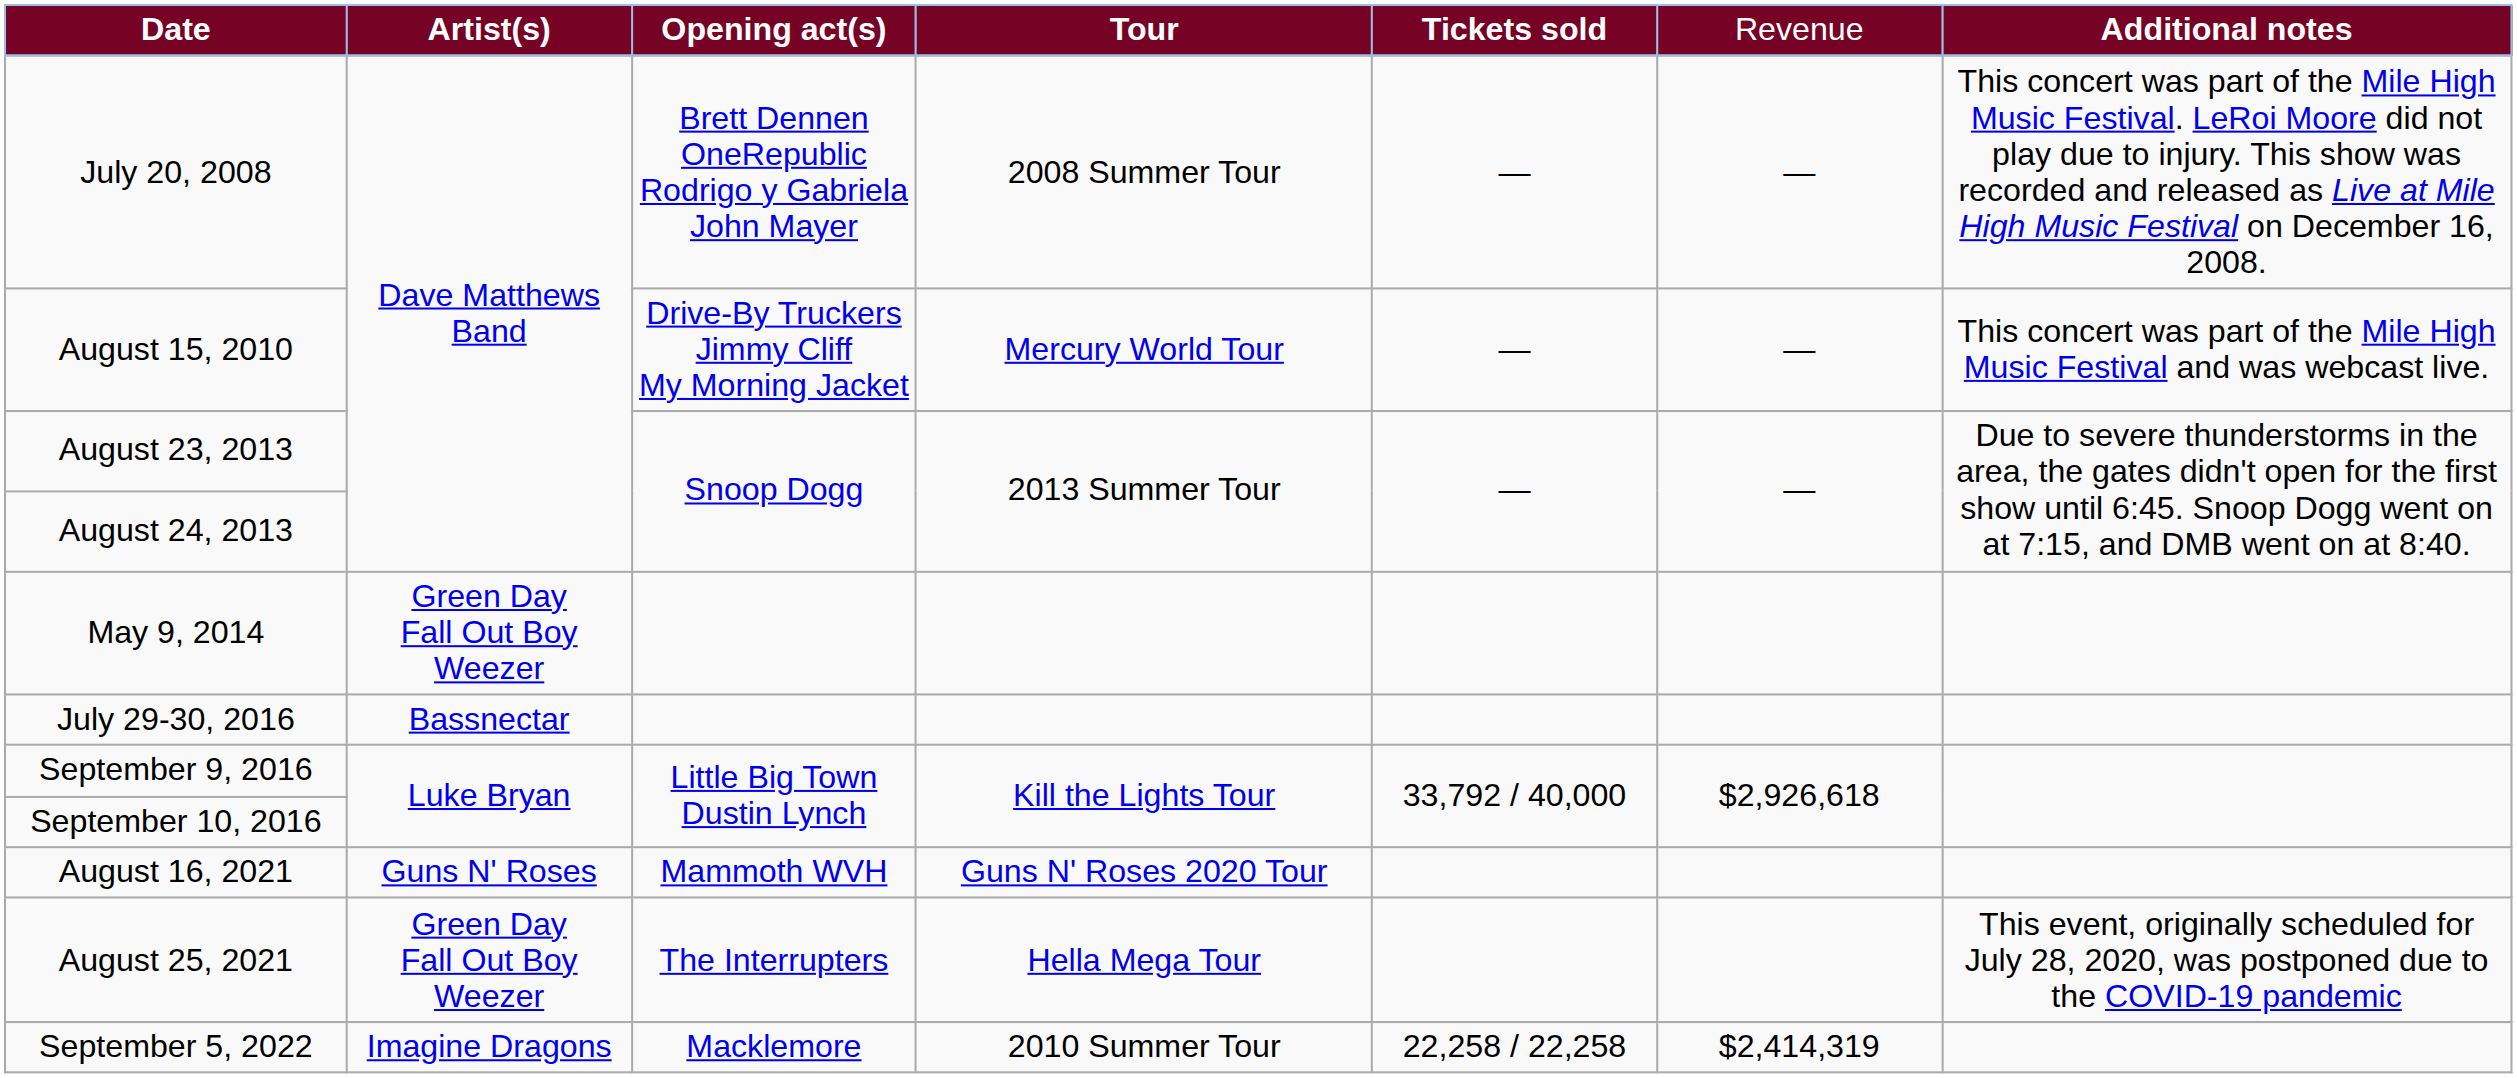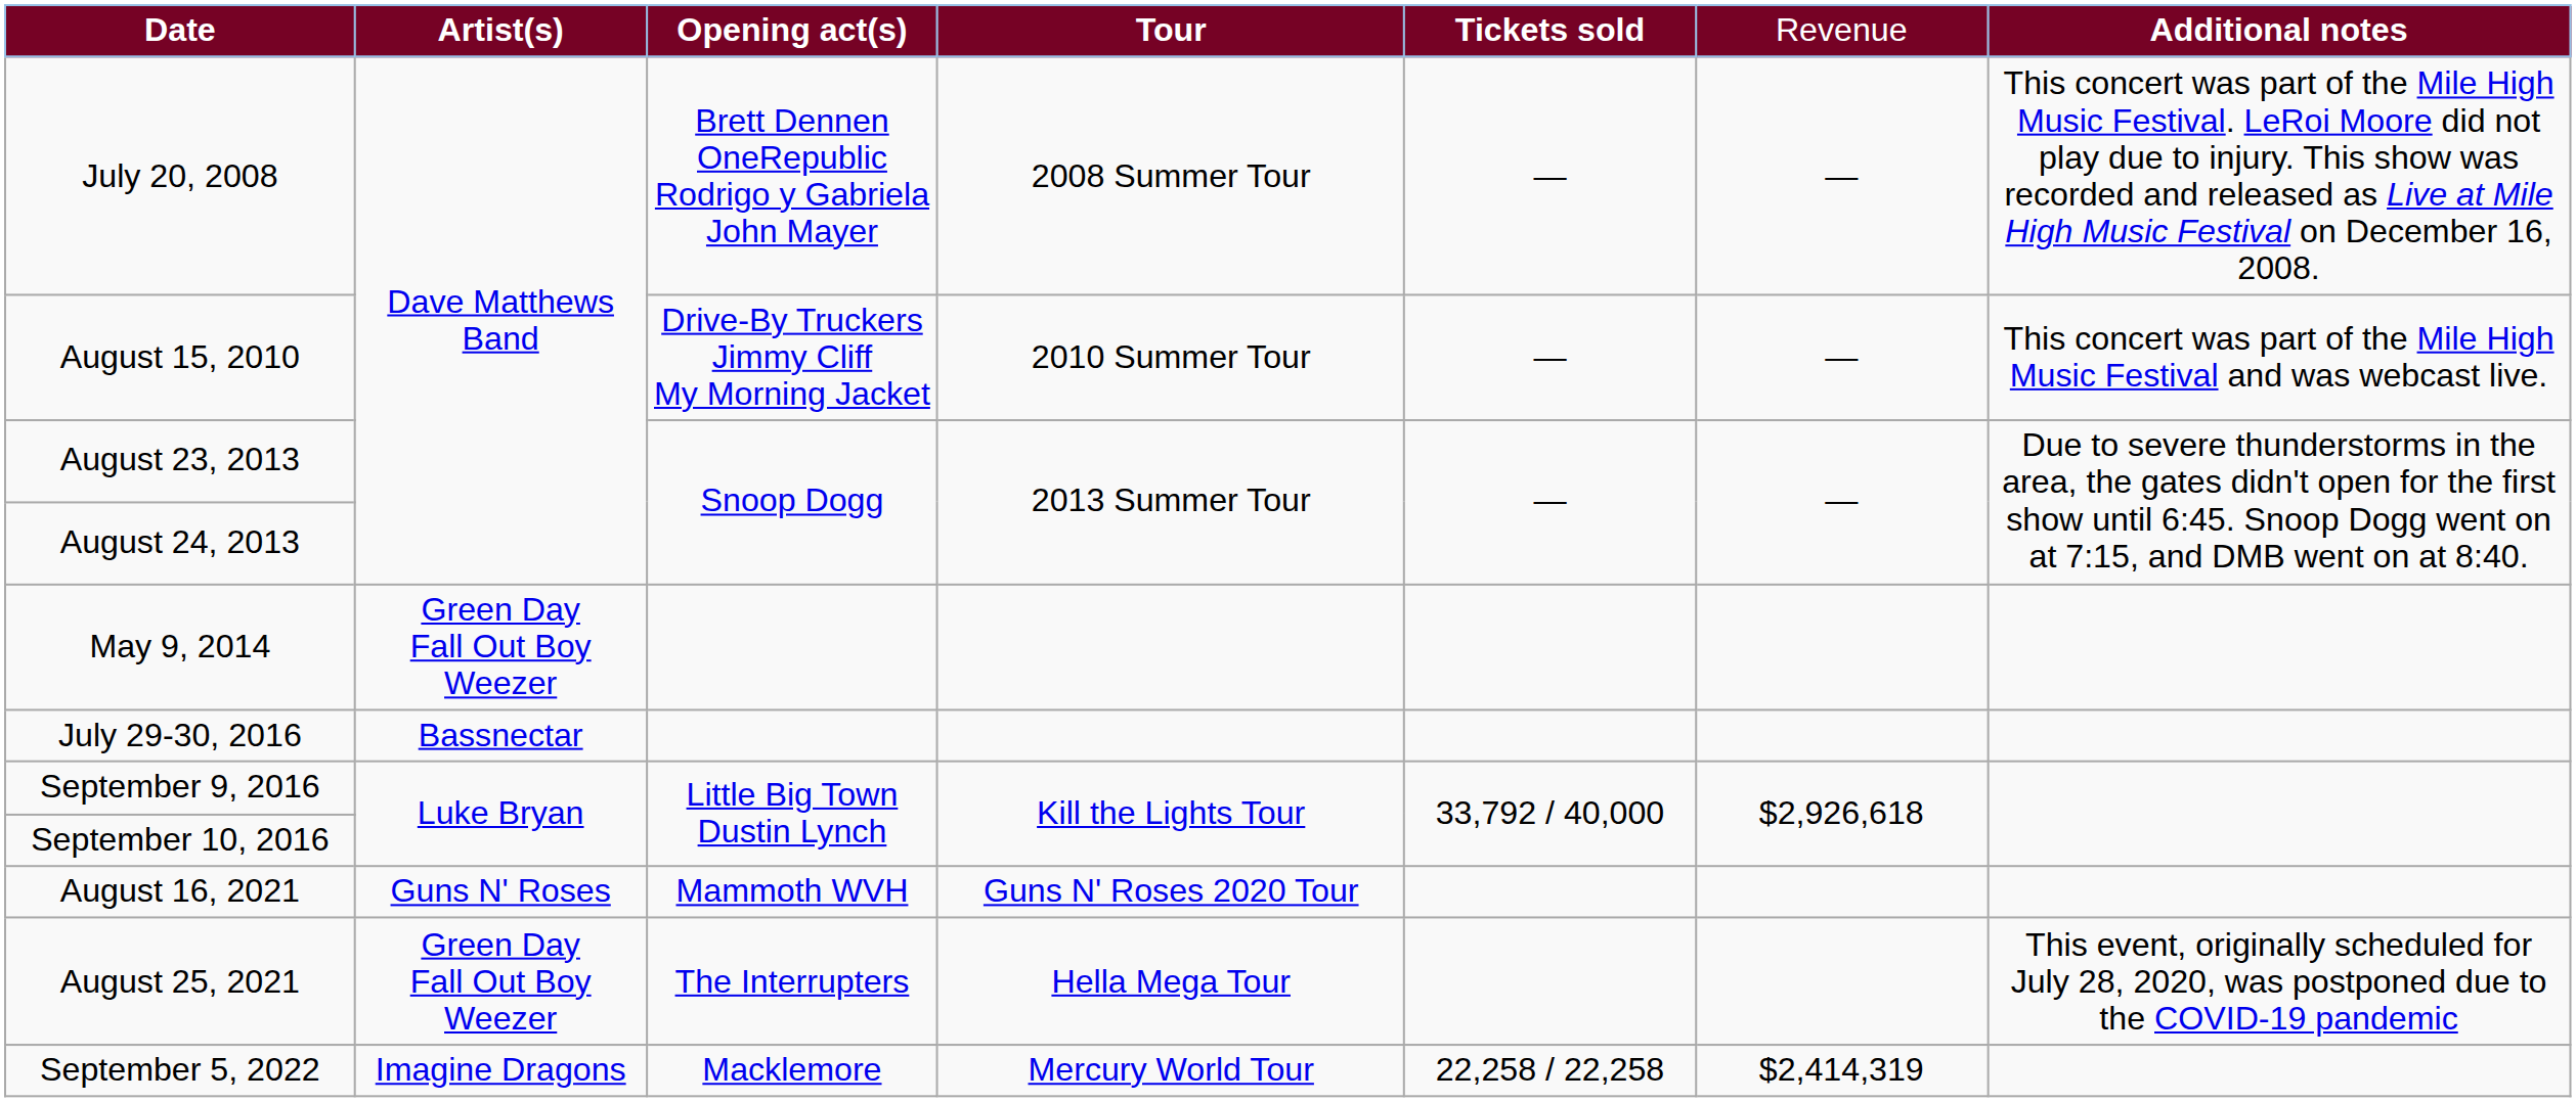August 15, 2010 | column 4: Mercury World Tour -> 2010 Summer Tour
September 5, 2022 | column 4: 2010 Summer Tour -> Mercury World Tour
